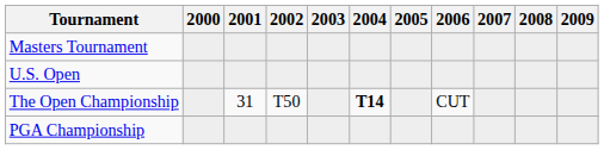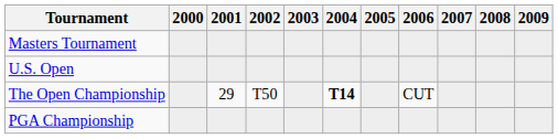The Open Championship | 2001: 31 -> 29
